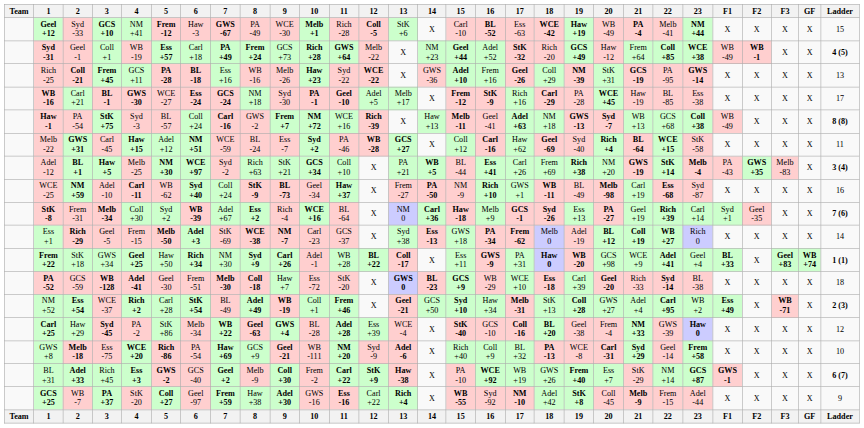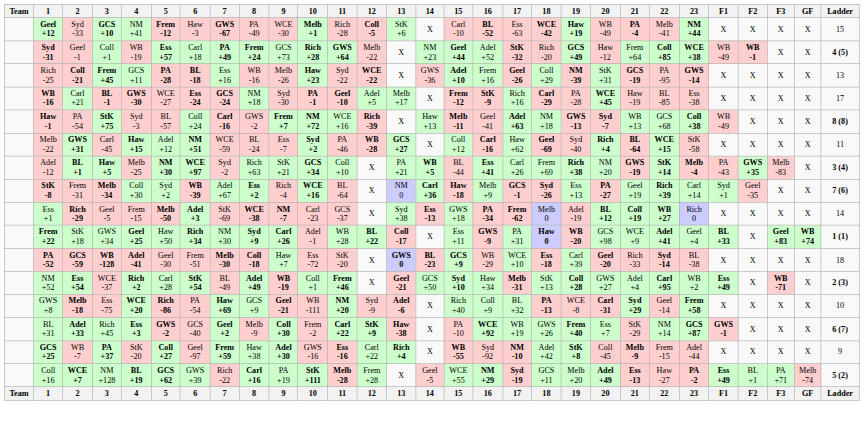- row: WCE -25 | NM +59 | Adel -10 | Carl -11 | WB -62 | Syd +40 | Coll +24 | StK -9 | BL -73 | Geel -34 | Haw +37 | X | Frem -27 | PA -50 | NM -9 | Rich +10 | GWS +1 | WB -11 | BL -49 | Melb -98 | Carl +19 | Ess -68 | Syd -87 | X | X | X | X | 16
PA -52 | 2: normal -> bold
- row: Carl +25 | Haw +29 | Syd -45 | PA -2 | StK +86 | Melb -34 | WB +22 | Geel -63 | GWS +4 | BL -28 | Adel +28 | Ess +39 | WCE -4 | X | StK -40 | GCS -10 | Coll -16 | BL +20 | Geel -38 | Frem -4 | NM +33 | GWS -39 | Haw 0 | X | X | X | X | 12
+ row: Coll +16 | WCE +7 | NM +128 | BL +19 | GCS +62 | GWS +39 | Rich -22 | Carl +16 | PA +19 | StK +111 | Melb -28 | Frem +28 | X | Geel -5 | WCE +55 | NM +29 | Syd -19 | GCS +11 | Melb +20 | Adel +49 | Ess -13 | Haw -27 | PA -2 | Ess +49 | BL +1 | PA +71 | Melb -74 | 5 (2)
